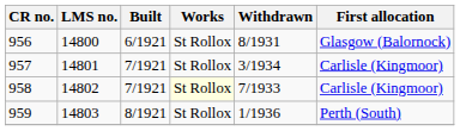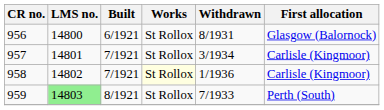958 | Withdrawn: 7/1933 -> 1/1936
959 | LMS no.: no background -> lightgreen background
959 | Withdrawn: 1/1936 -> 7/1933
